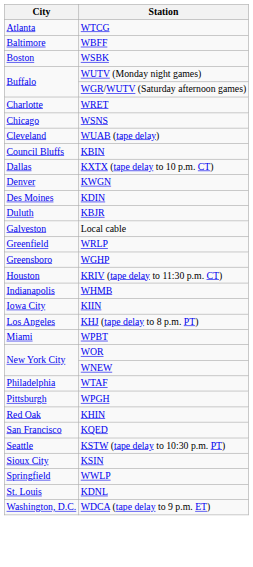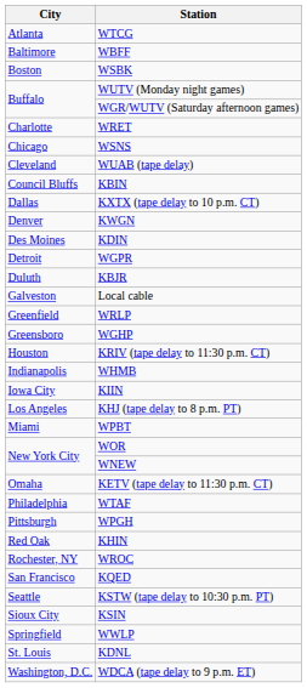+ row: Detroit | WGPR
+ row: Omaha | KETV (tape delay to 11:30 p.m. CT)
+ row: Rochester, NY | WROC
